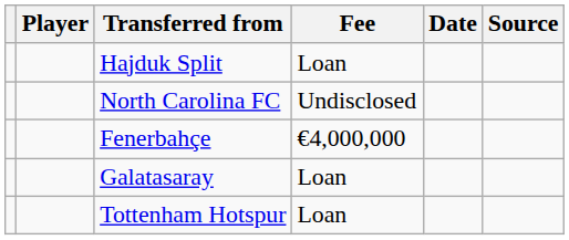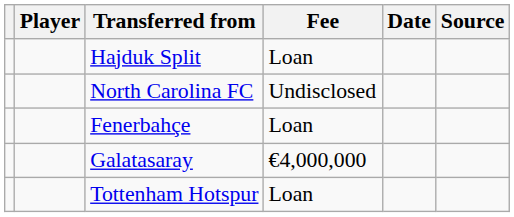Fenerbahçe | Fee: €4,000,000 -> Loan
Galatasaray | Fee: Loan -> €4,000,000
